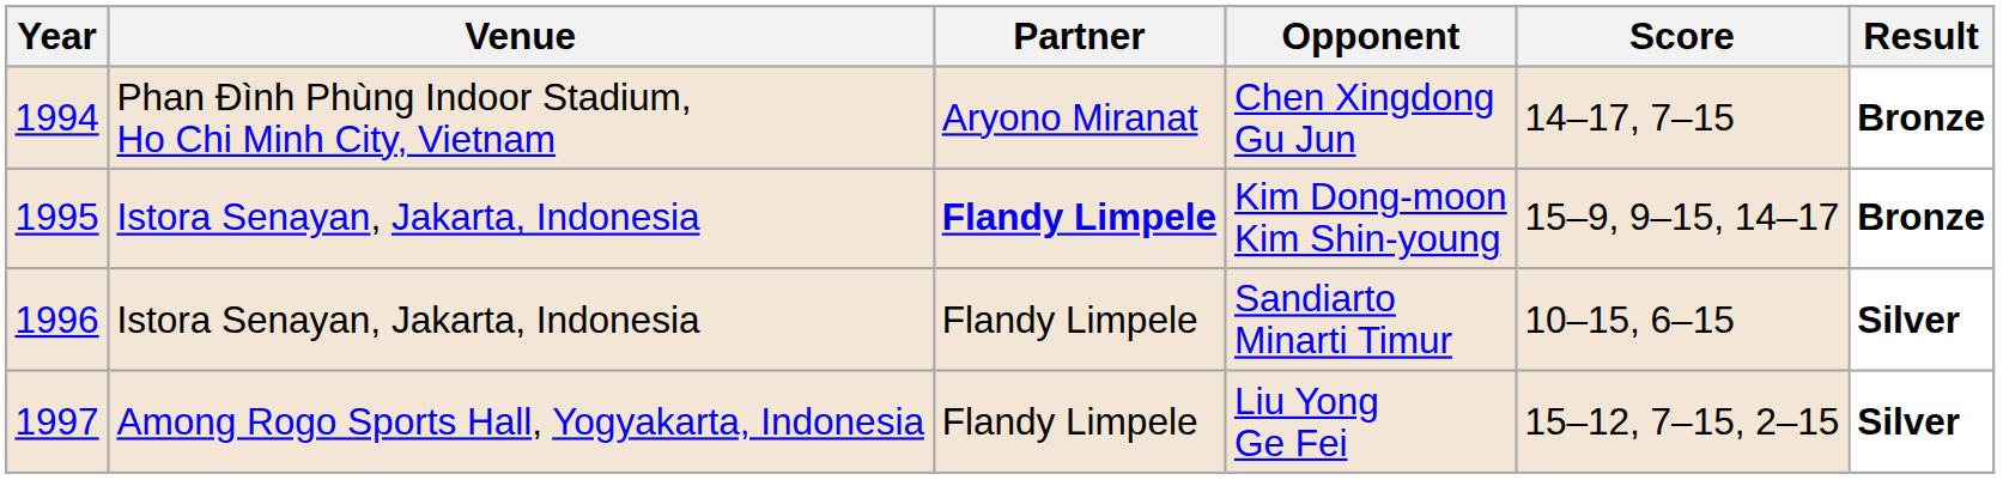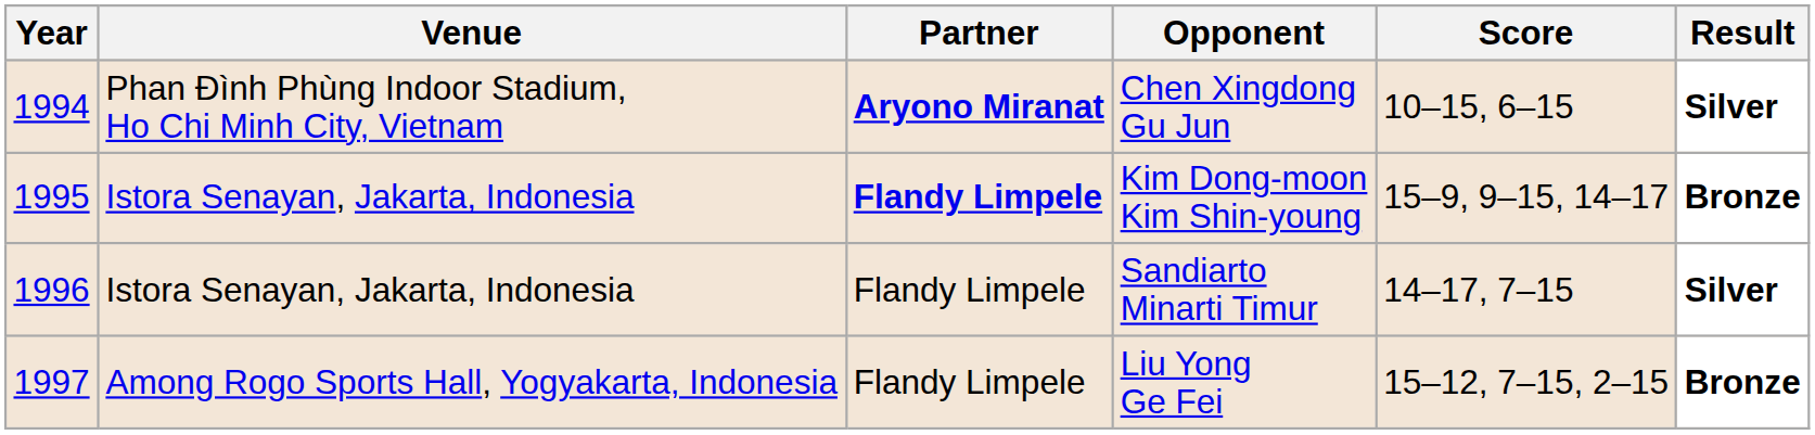Chen Xingdong Gu Jun | Partner: normal -> bold
Chen Xingdong Gu Jun | Score: 14–17, 7–15 -> 10–15, 6–15
Chen Xingdong Gu Jun | Result: Bronze -> Silver
Sandiarto Minarti Timur | Score: 10–15, 6–15 -> 14–17, 7–15
Liu Yong Ge Fei | Result: Silver -> Bronze
